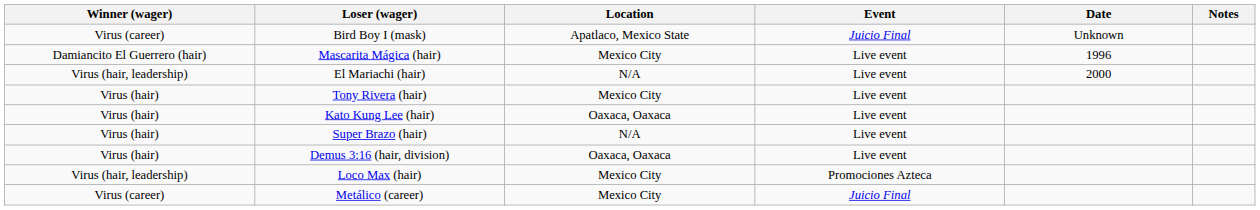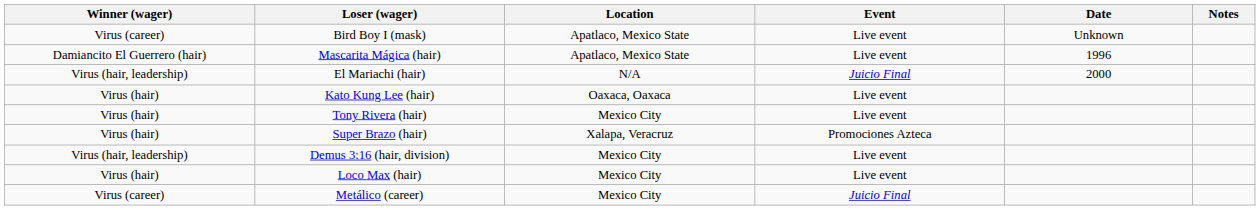Bird Boy I (mask) | Event: Juicio Final -> Live event
Mascarita Mágica (hair) | Location: Mexico City -> Apatlaco, Mexico State
El Mariachi (hair) | Event: Live event -> Juicio Final
rows swapped: Kato Kung Lee (hair) <-> Tony Rivera (hair)
Super Brazo (hair) | Location: N/A -> Xalapa, Veracruz
Super Brazo (hair) | Event: Live event -> Promociones Azteca
Demus 3:16 (hair, division) | Winner (wager): Virus (hair) -> Virus (hair, leadership)
Demus 3:16 (hair, division) | Location: Oaxaca, Oaxaca -> Mexico City
Loco Max (hair) | Winner (wager): Virus (hair, leadership) -> Virus (hair)
Loco Max (hair) | Event: Promociones Azteca -> Live event
